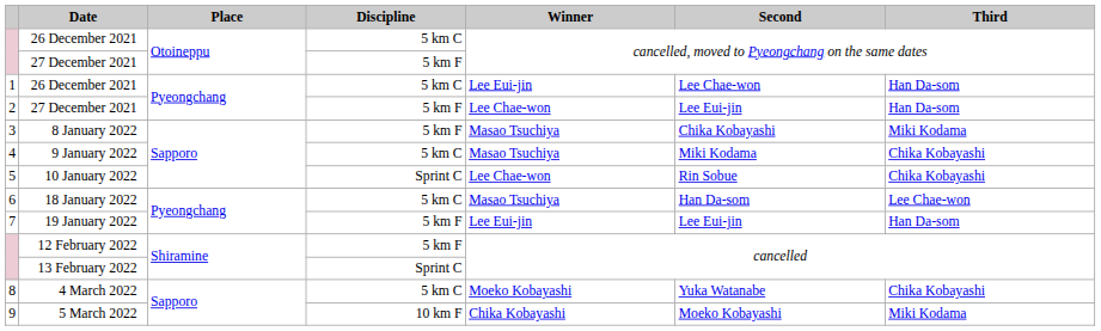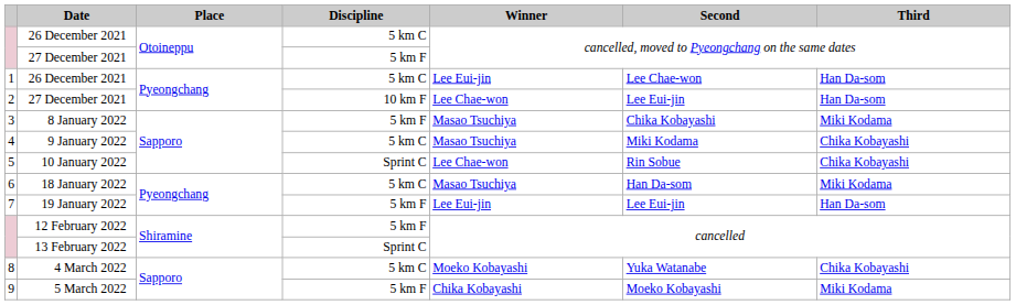2 / 27 December 2021 | Discipline: 5 km F -> 10 km F
18 January 2022 | Third: Lee Chae-won -> Miki Kodama
5 March 2022 | Discipline: 10 km F -> 5 km F
